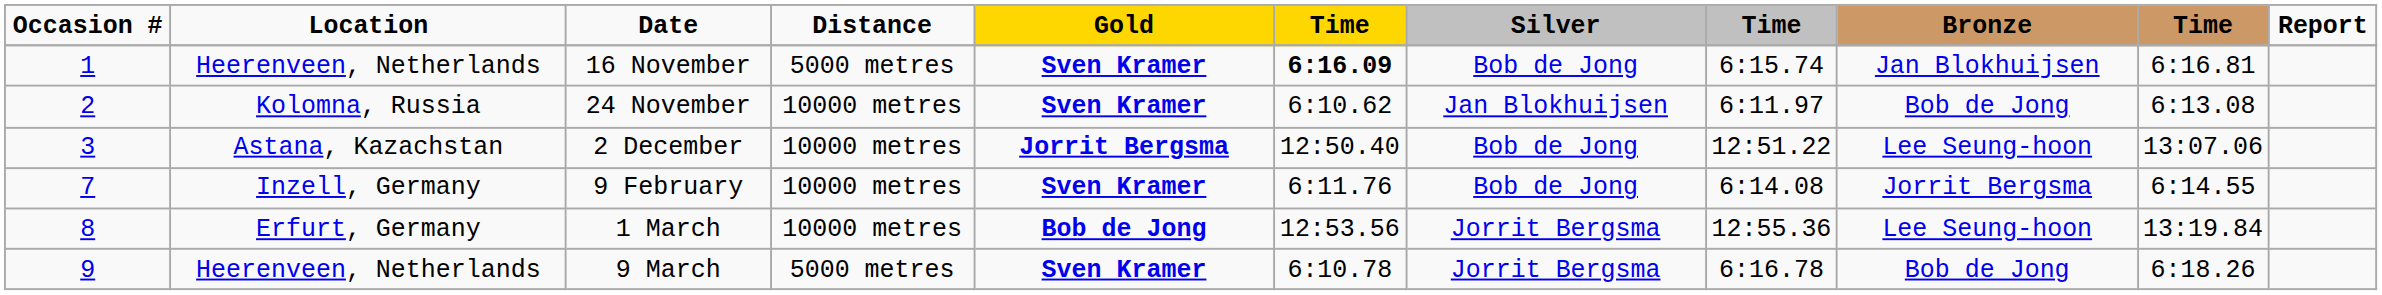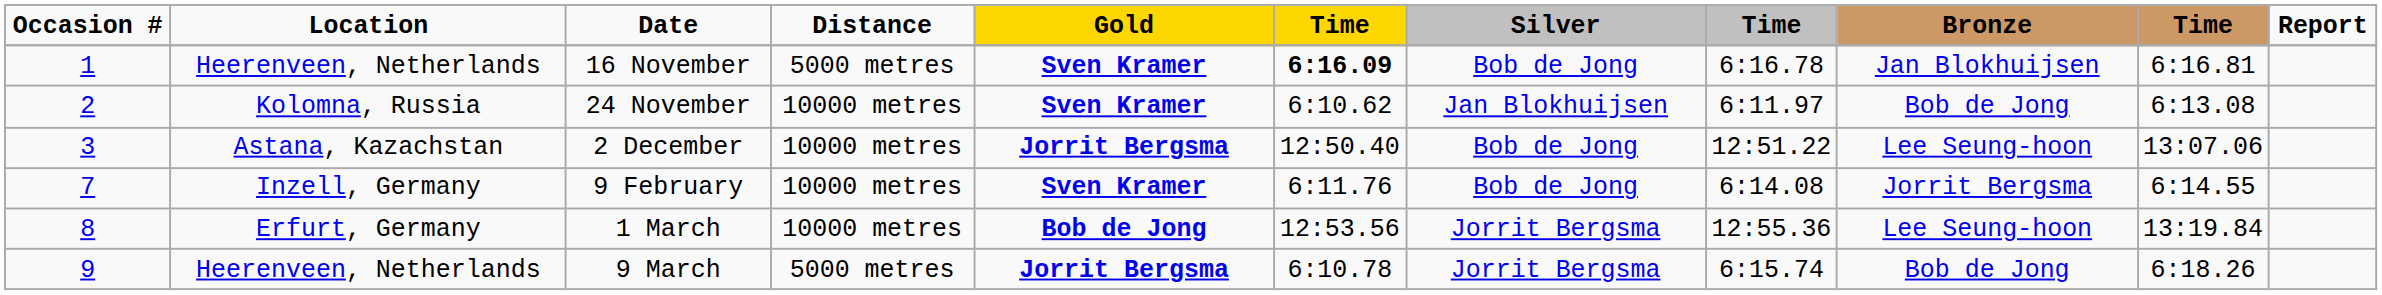16 November | column 8: 6:15.74 -> 6:16.78
9 March | Gold: Sven Kramer -> Jorrit Bergsma
9 March | column 8: 6:16.78 -> 6:15.74
